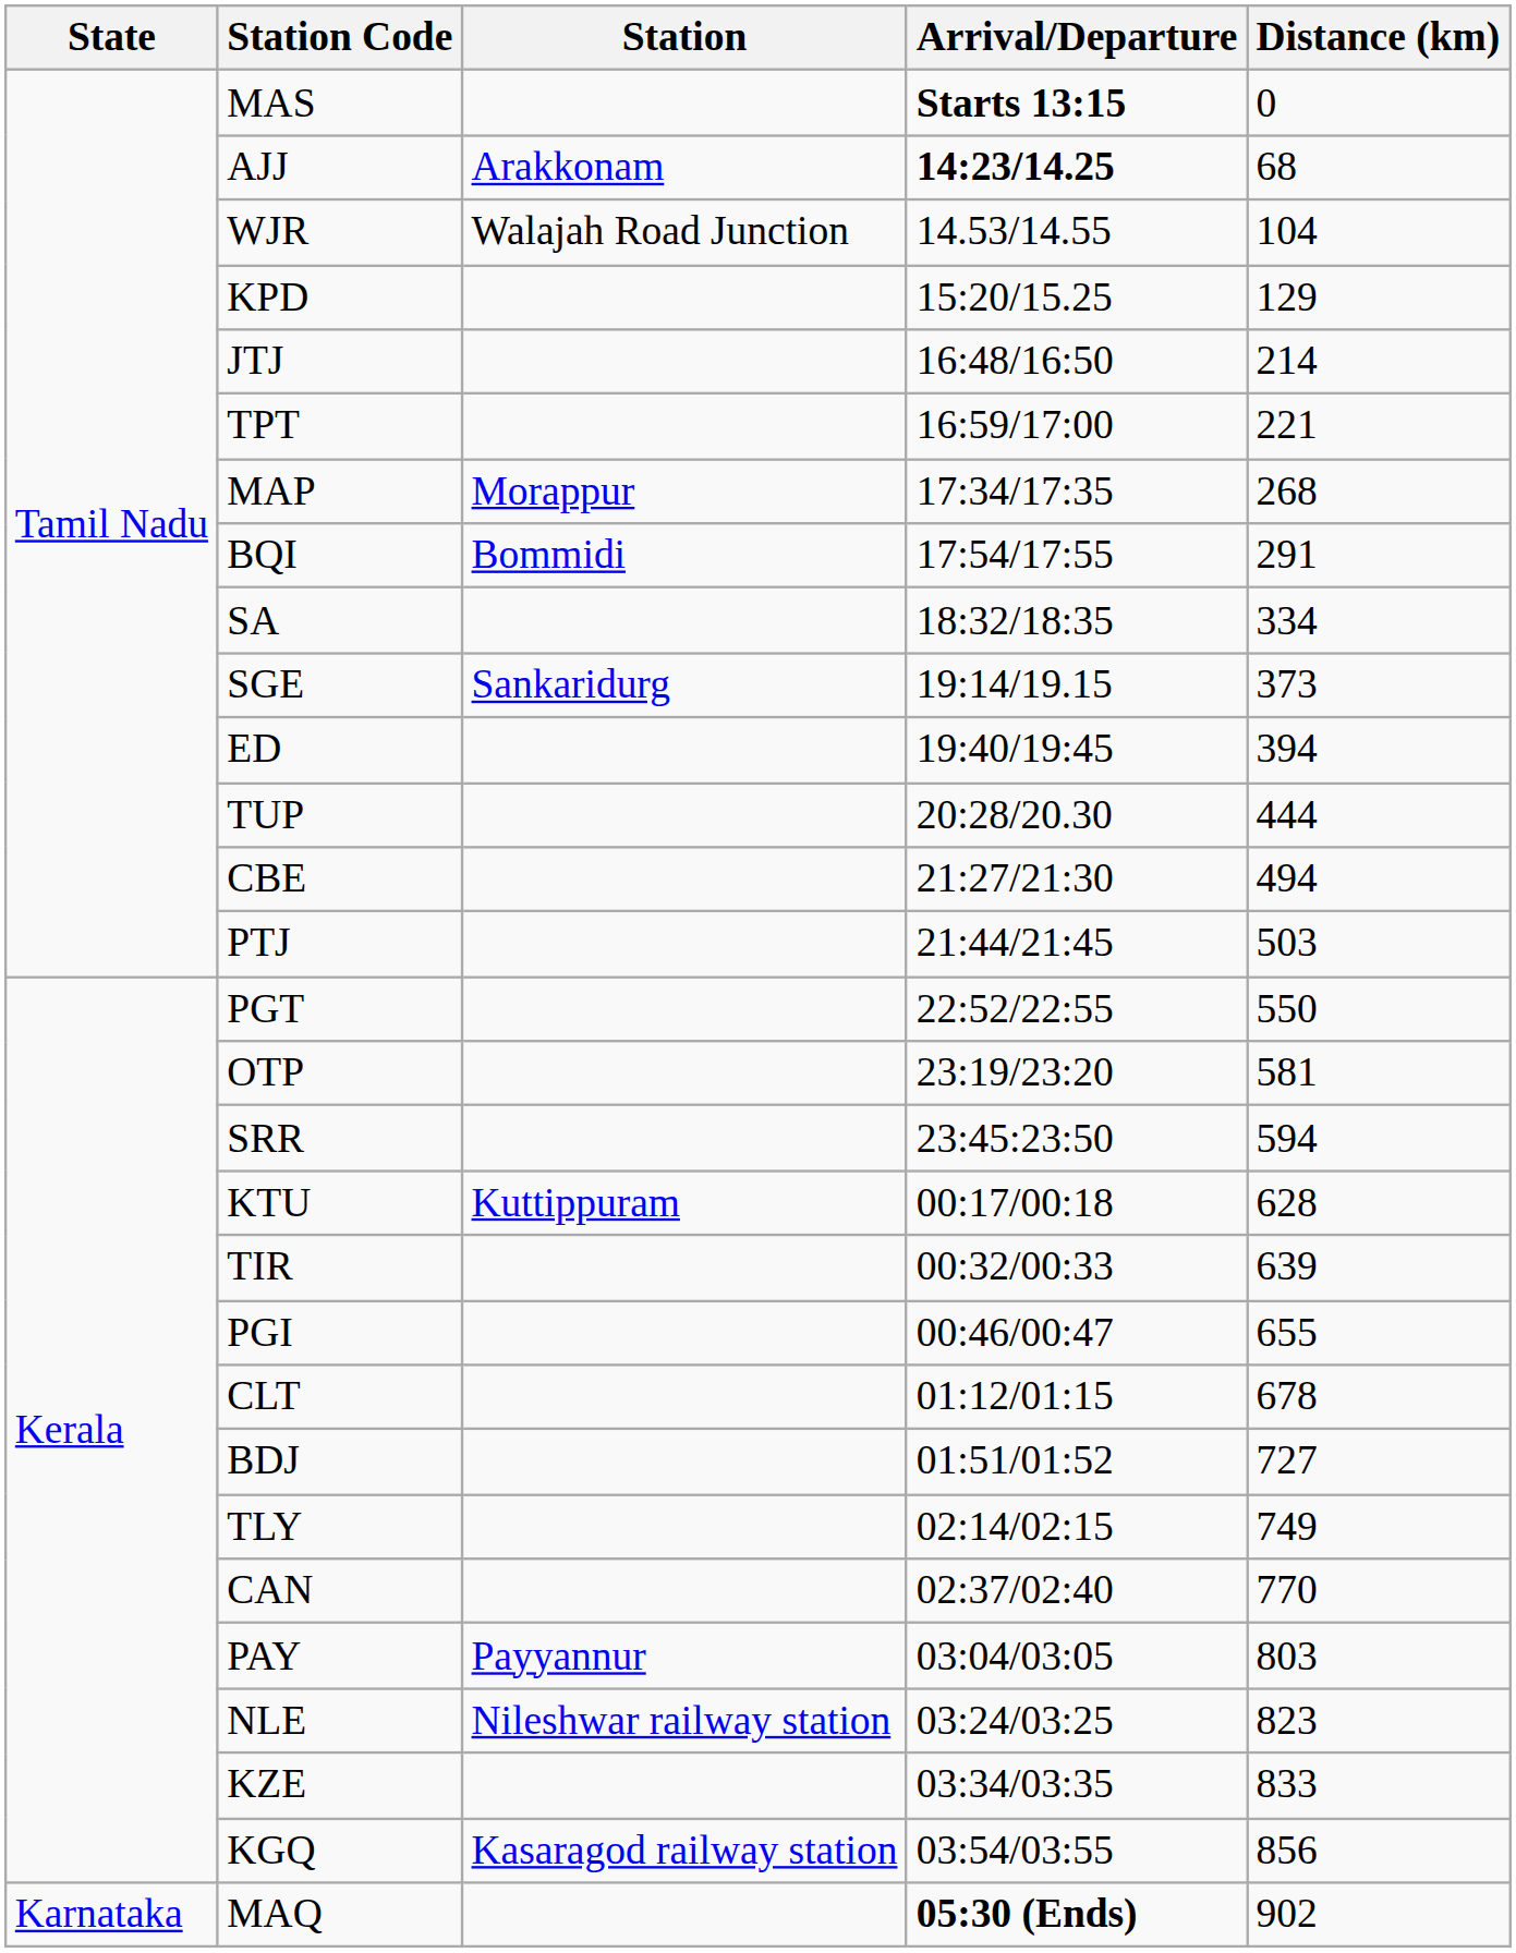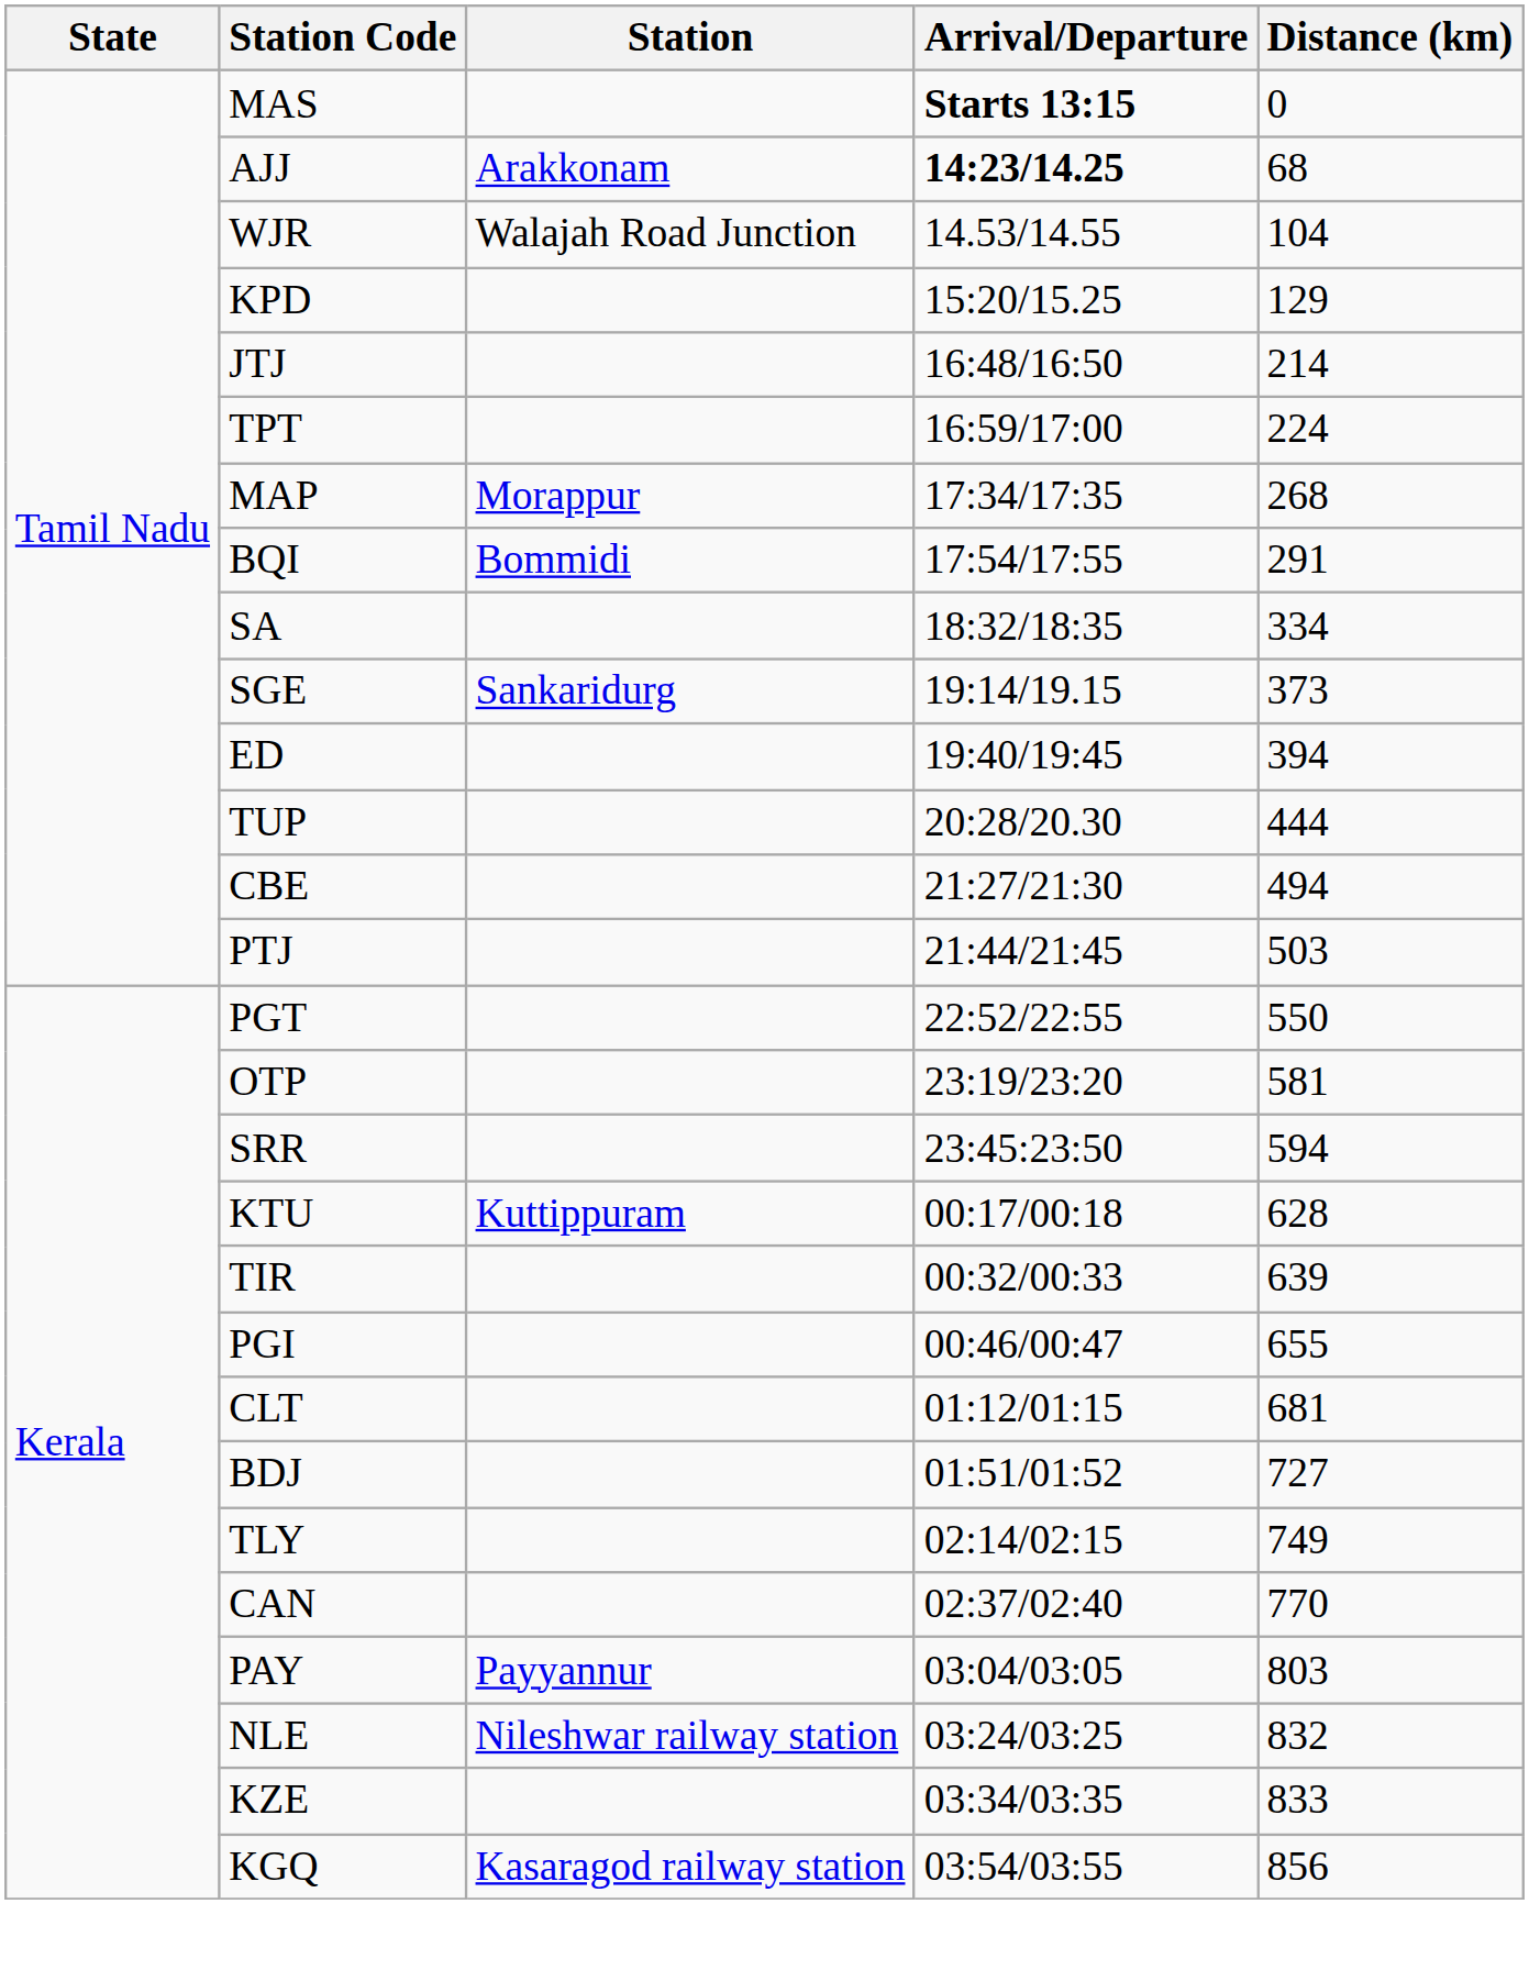TPT | Distance (km): 221 -> 224
CLT | Distance (km): 678 -> 681
NLE | Distance (km): 823 -> 832
- row: Karnataka | MAQ | 05:30 (Ends) | 902
